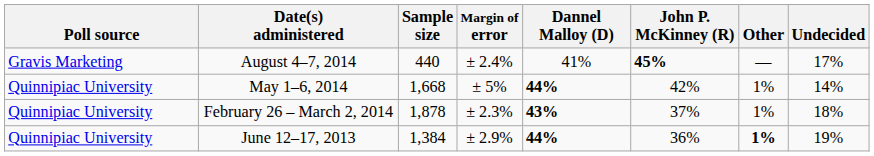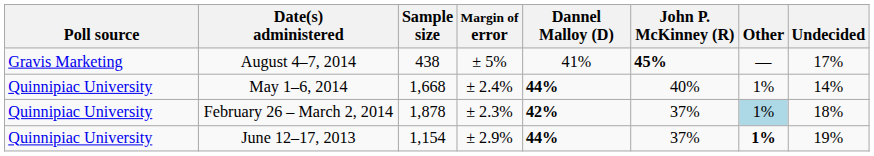August 4–7, 2014 | Sample size: 440 -> 438
August 4–7, 2014 | Margin of error: ± 2.4% -> ± 5%
May 1–6, 2014 | Margin of error: ± 5% -> ± 2.4%
May 1–6, 2014 | John P. McKinney (R): 42% -> 40%
February 26 – March 2, 2014 | Dannel Malloy (D): 43% -> 42%
February 26 – March 2, 2014 | Other: no background -> lightblue background
June 12–17, 2013 | Sample size: 1,384 -> 1,154
June 12–17, 2013 | John P. McKinney (R): 36% -> 37%
